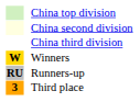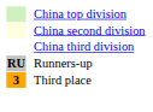- row: W | Winners
